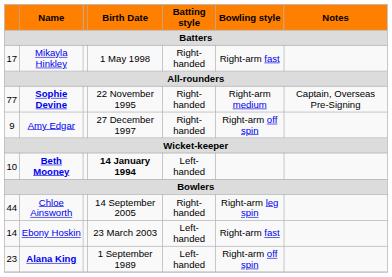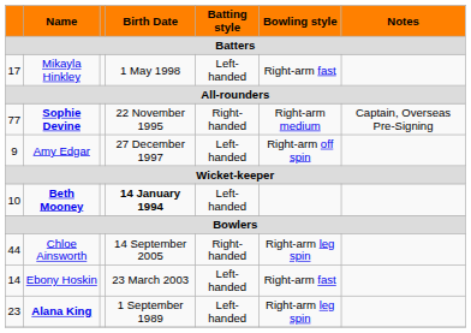Mikayla Hinkley | Batting style: Right-handed -> Left-handed
Amy Edgar | Batting style: Right-handed -> Left-handed
Alana King | Bowling style: Right-arm off spin -> Right-arm leg spin
